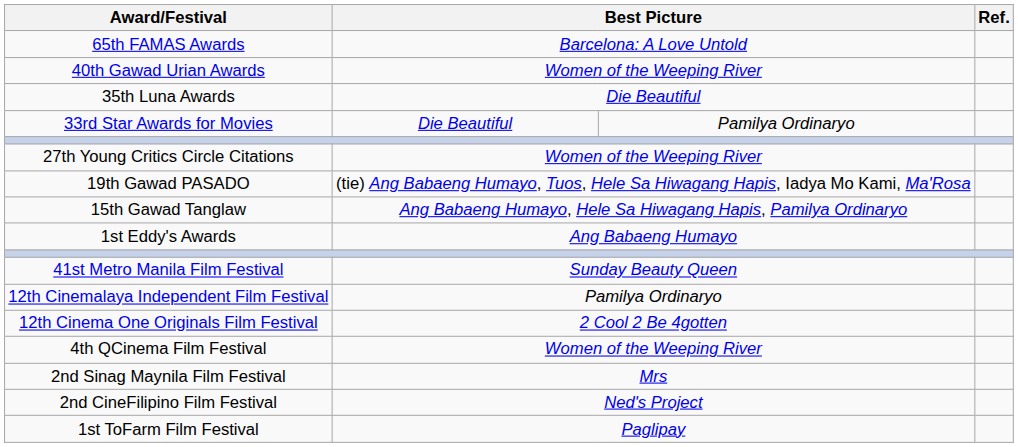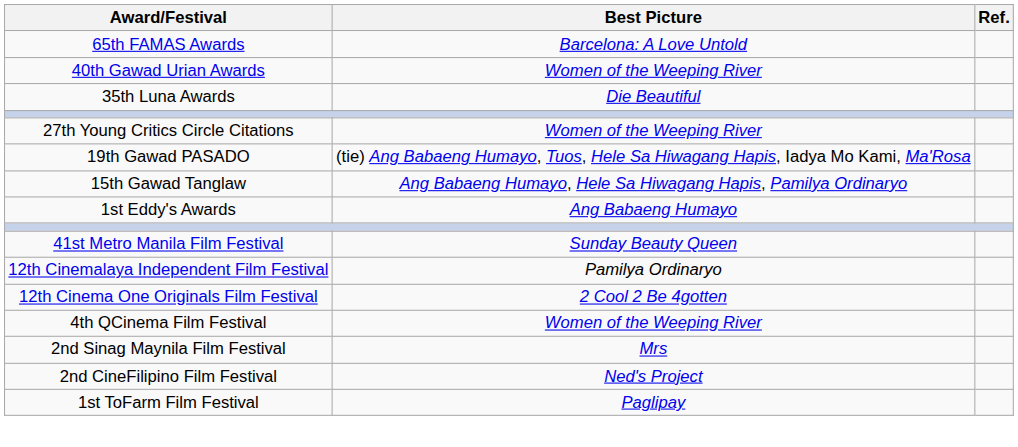- row: 33rd Star Awards for Movies | Die Beautiful | Pamilya Ordinaryo
